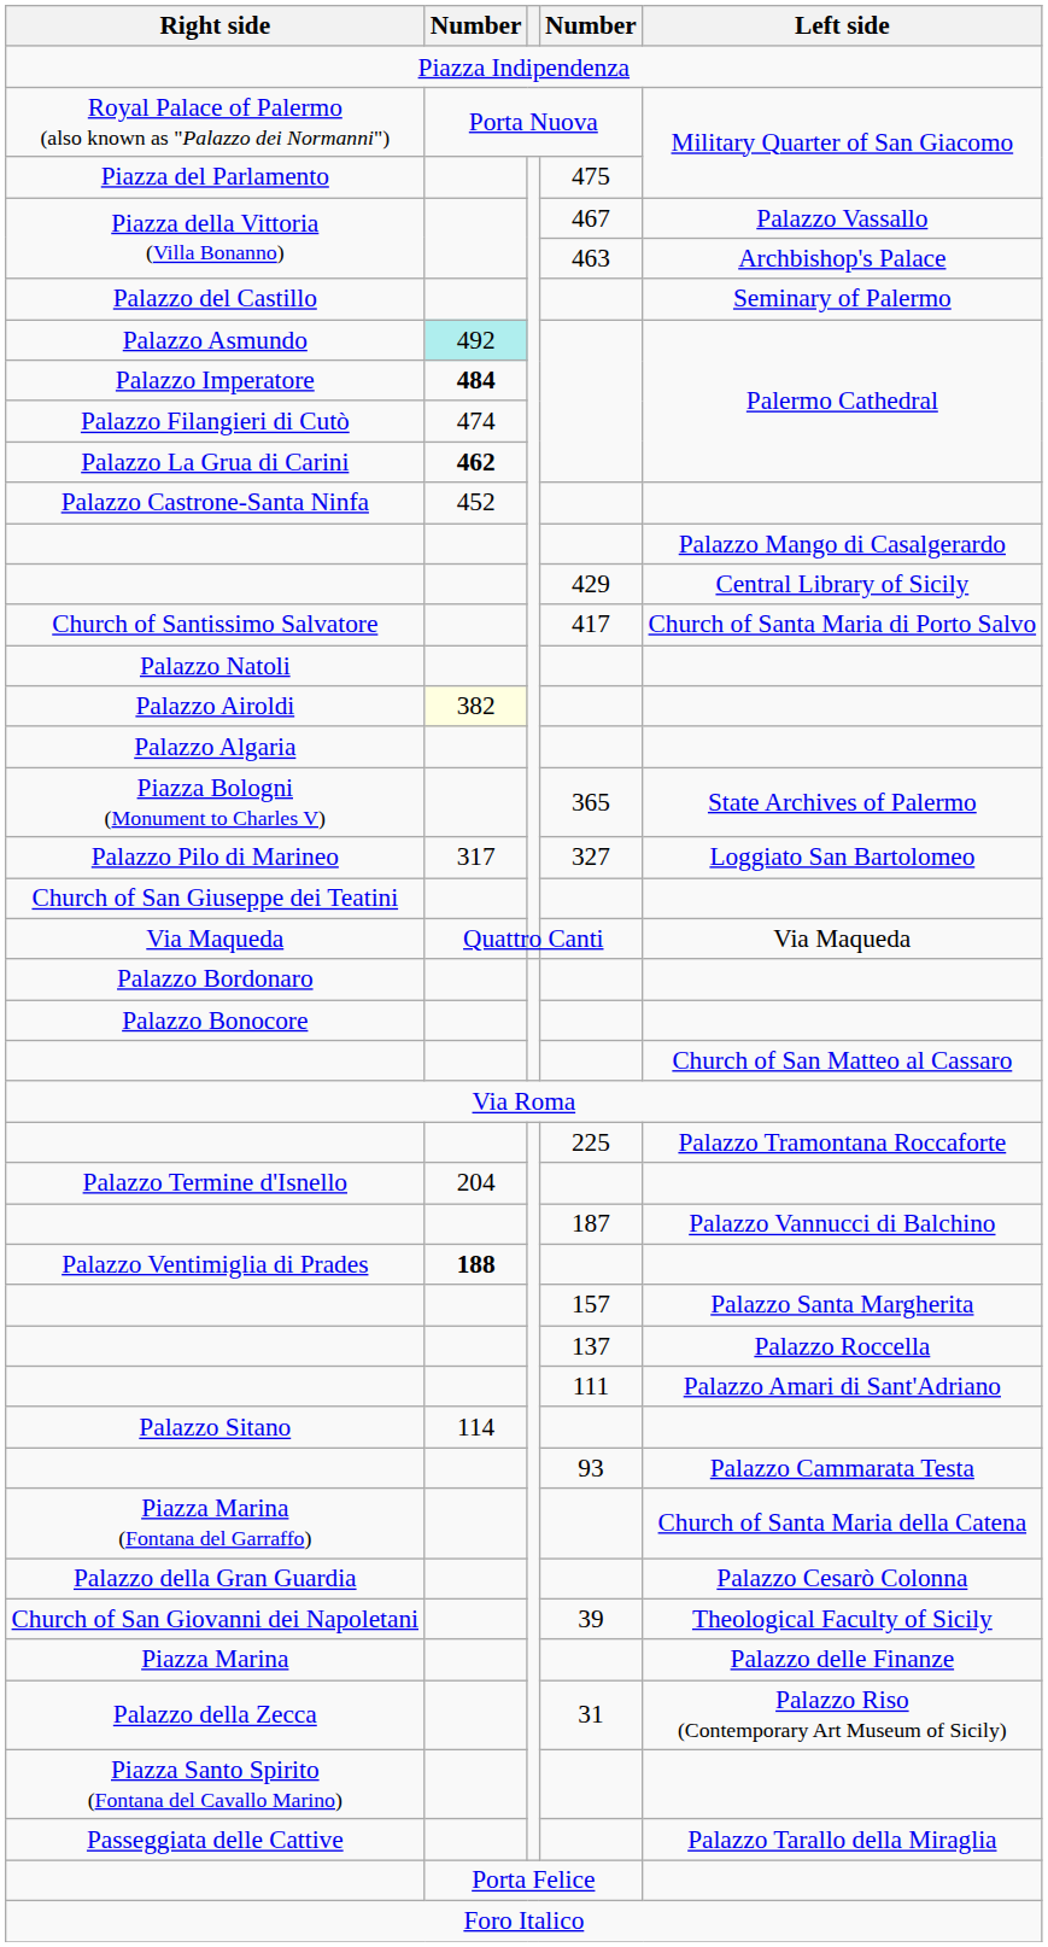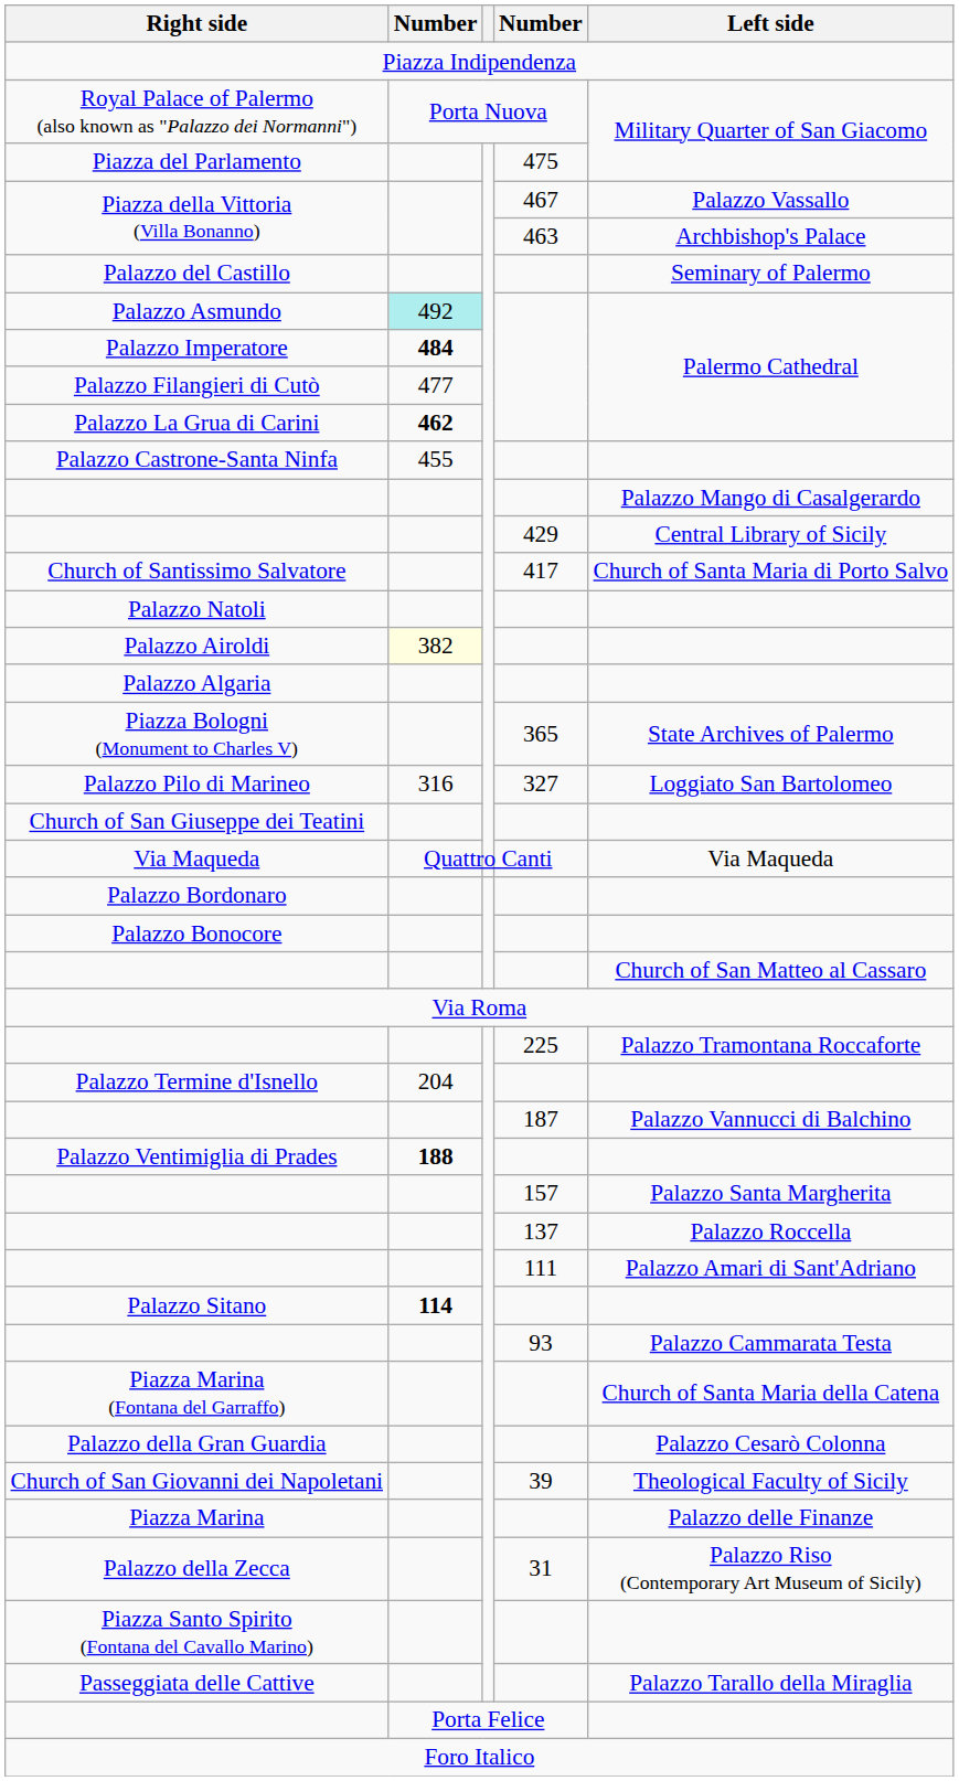Palazzo Filangieri di Cutò | column 2: 474 -> 477
Palazzo Castrone-Santa Ninfa | column 2: 452 -> 455
Palazzo Pilo di Marineo | column 2: 317 -> 316
Palazzo Sitano | column 2: normal -> bold
